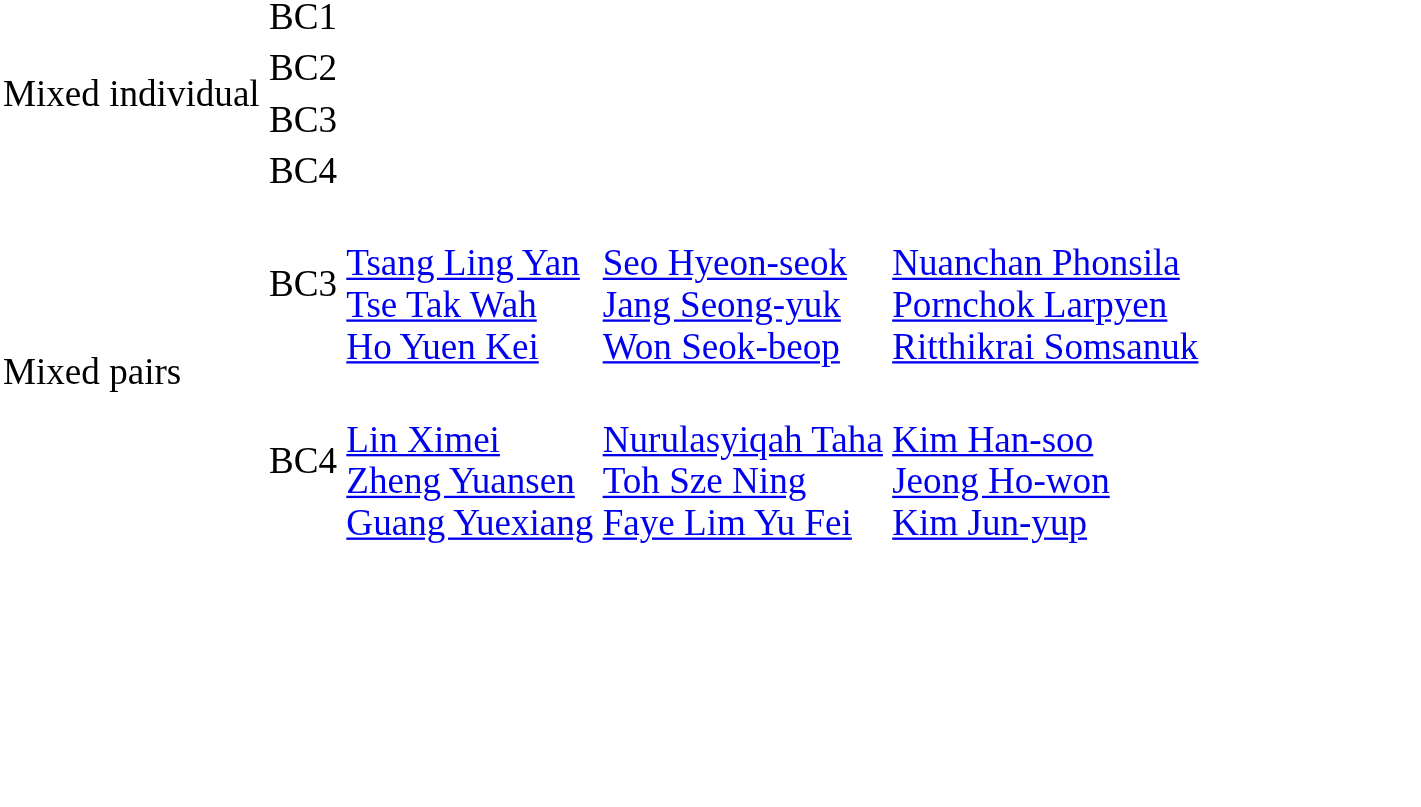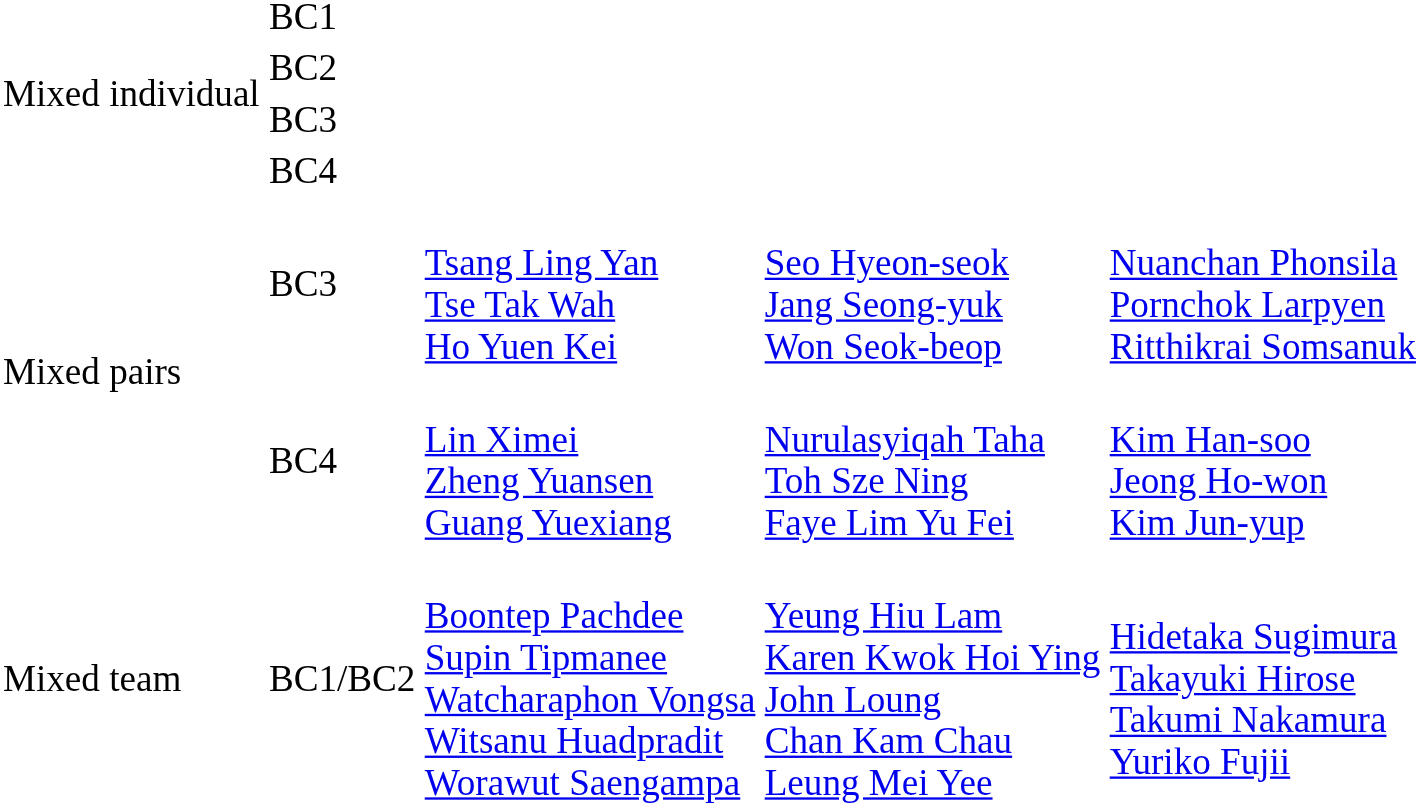+ row: Mixed team | BC1/BC2 | Boontep Pachdee Supin Tipmanee Watcharaphon Vongsa Witsanu Huadpradit Worawut Saengampa | Yeung Hiu Lam Karen Kwok Hoi Ying John Loung Chan Kam Chau Leung Mei Yee | Hidetaka Sugimura Takayuki Hirose Takumi Nakamura Yuriko Fujii
